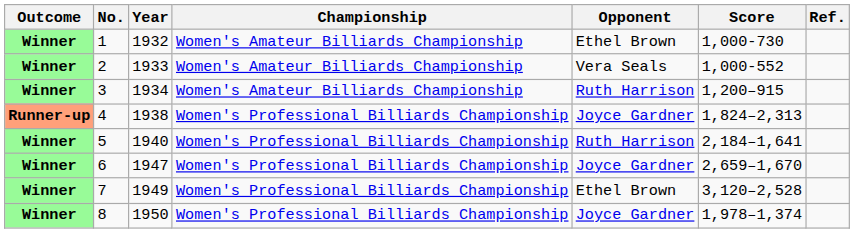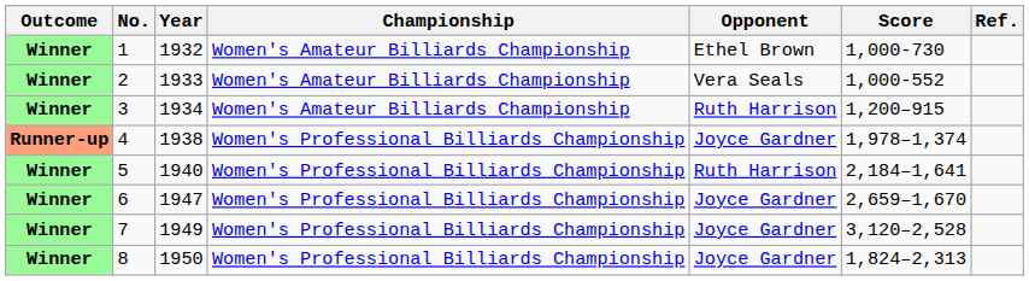4 | Score: 1,824–2,313 -> 1,978–1,374
7 | Opponent: Ethel Brown -> Joyce Gardner
8 | Score: 1,978–1,374 -> 1,824–2,313
